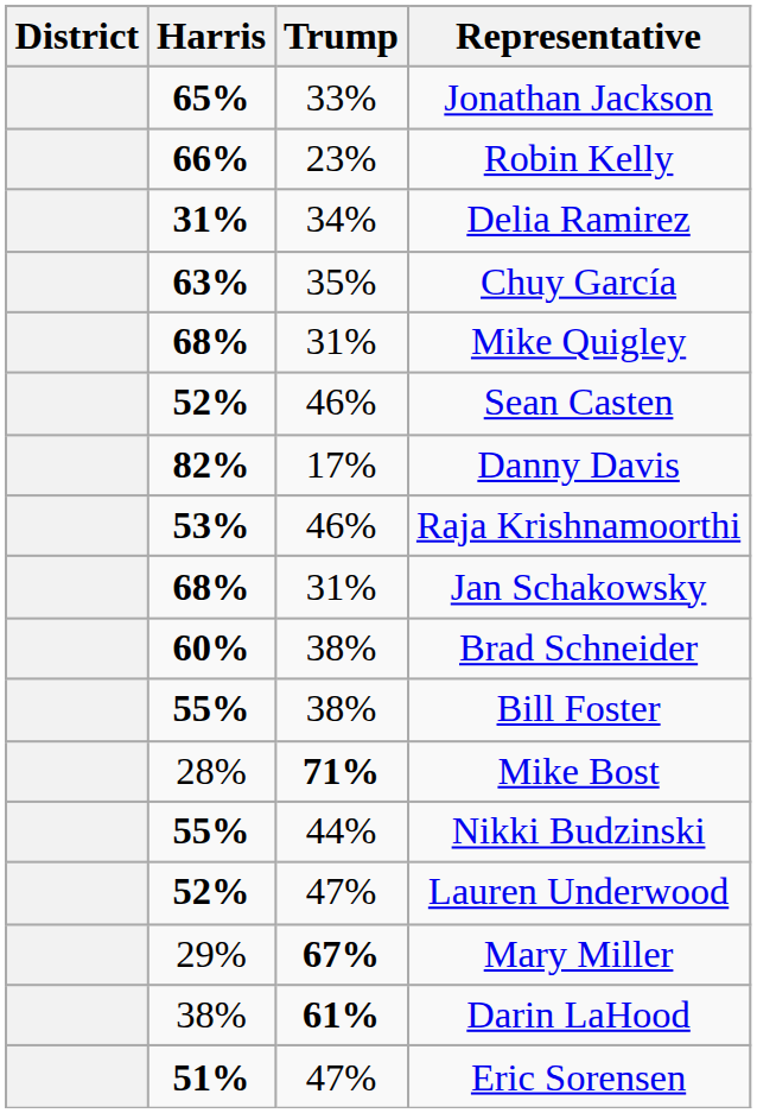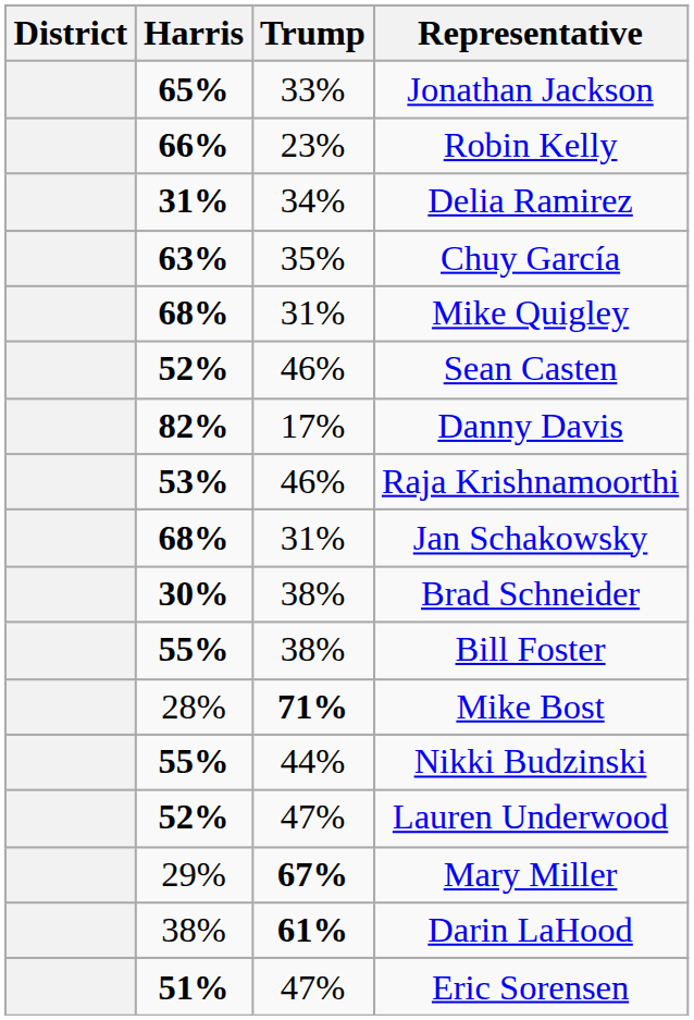Brad Schneider | Harris: 60% -> 30%
